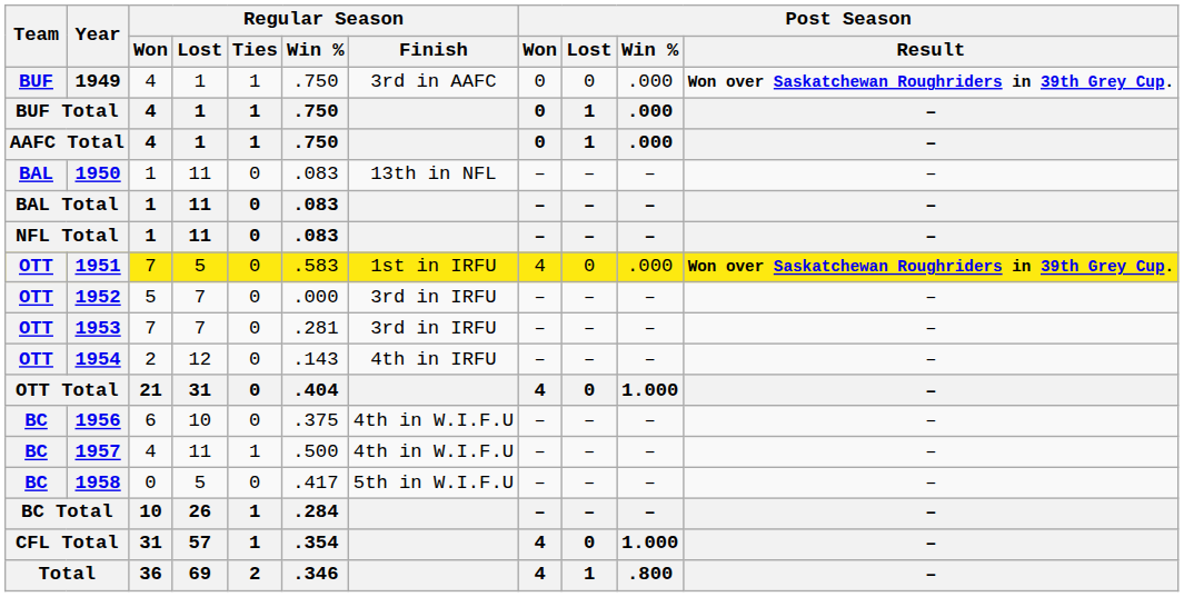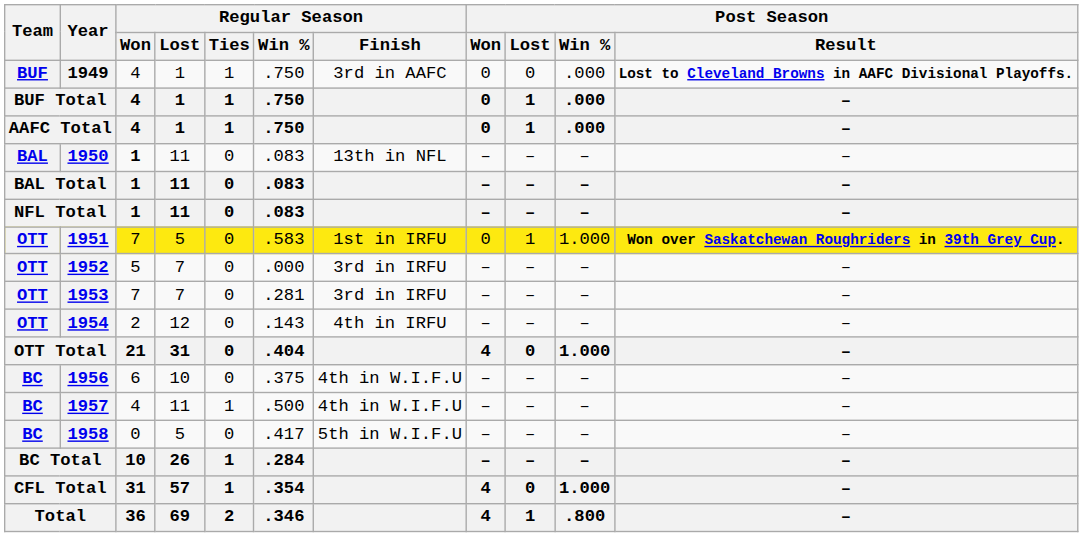1949 | Post Season / Result: Won over Saskatchewan Roughriders in 39th Grey Cup. -> Lost to Cleveland Browns in AAFC Divisional Playoffs.
1950 | Regular Season / Won: normal -> bold
1951 | Post Season / Won: 4 -> 0
1951 | Post Season / Lost: 0 -> 1
1951 | Post Season / Win %: .000 -> 1.000
